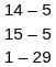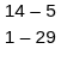- row: 15 – 5
